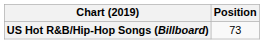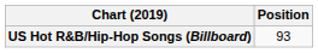US Hot R&B/Hip-Hop Songs (Billboard) | Position: 73 -> 93
